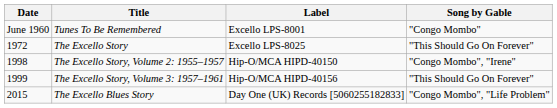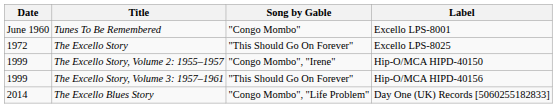columns swapped: Label <-> Song by Gable
The Excello Story, Volume 2: 1955–1957 | Date: 1998 -> 1999
The Excello Blues Story | Date: 2015 -> 2014
